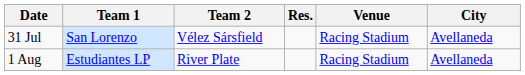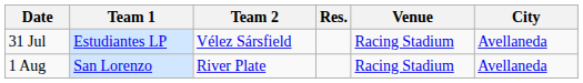31 Jul | Team 1: San Lorenzo -> Estudiantes LP
1 Aug | Team 1: Estudiantes LP -> San Lorenzo
